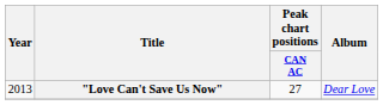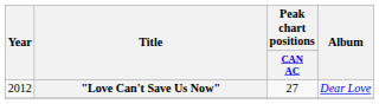"Love Can't Save Us Now" | Year: 2013 -> 2012
